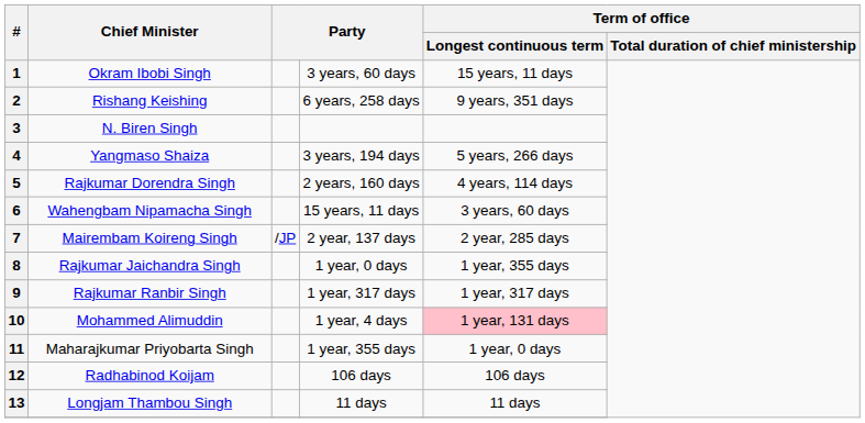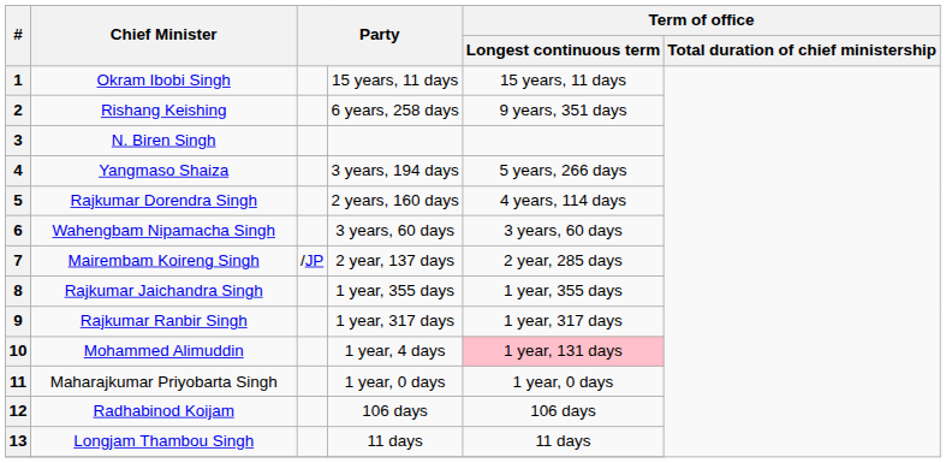1 | column 4: 3 years, 60 days -> 15 years, 11 days
6 | column 4: 15 years, 11 days -> 3 years, 60 days
8 | column 4: 1 year, 0 days -> 1 year, 355 days
11 | column 4: 1 year, 355 days -> 1 year, 0 days
